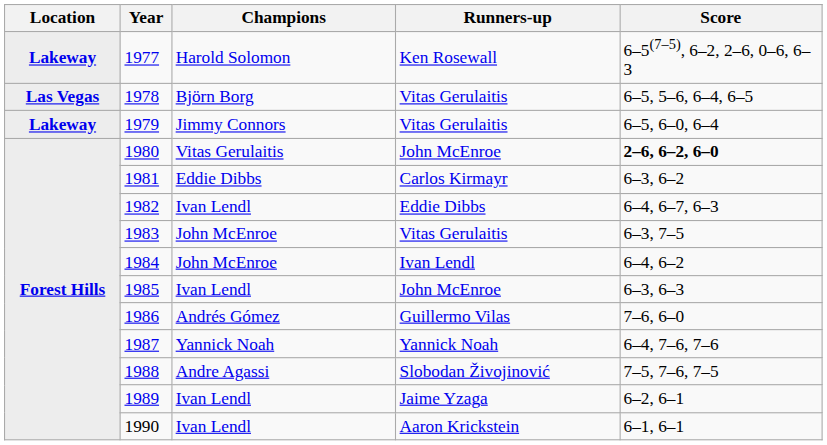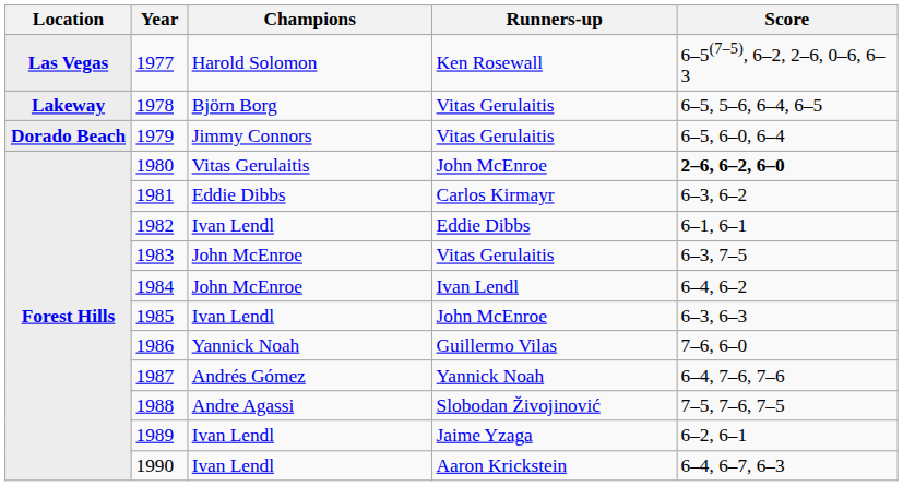1977 | Location: Lakeway -> Las Vegas
1978 | Location: Las Vegas -> Lakeway
1979 | Location: Lakeway -> Dorado Beach
1982 | Score: 6–4, 6–7, 6–3 -> 6–1, 6–1
1986 | Champions: Andrés Gómez -> Yannick Noah
1987 | Champions: Yannick Noah -> Andrés Gómez
1990 | Score: 6–1, 6–1 -> 6–4, 6–7, 6–3
